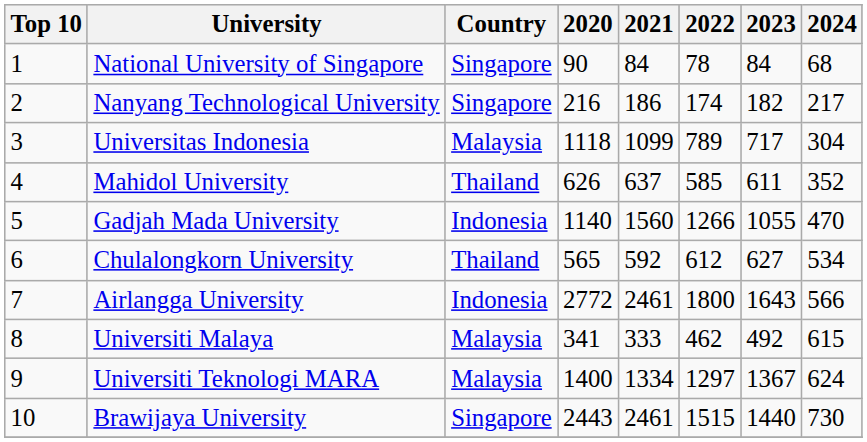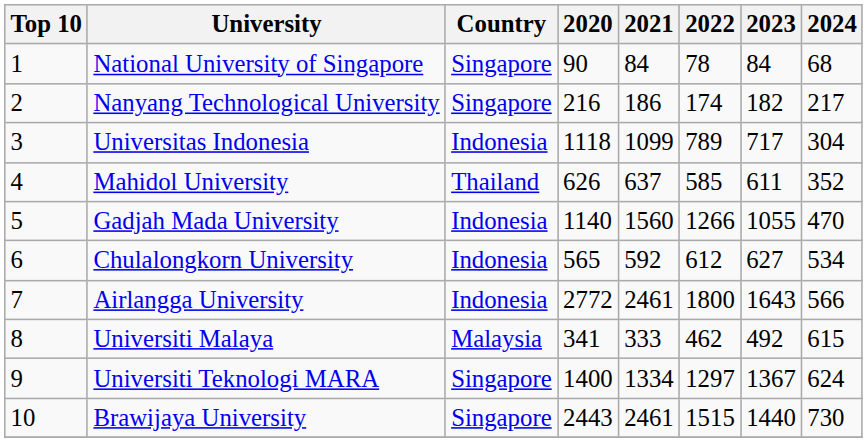Universitas Indonesia | Country: Malaysia -> Indonesia
Chulalongkorn University | Country: Thailand -> Indonesia
Universiti Teknologi MARA | Country: Malaysia -> Singapore
